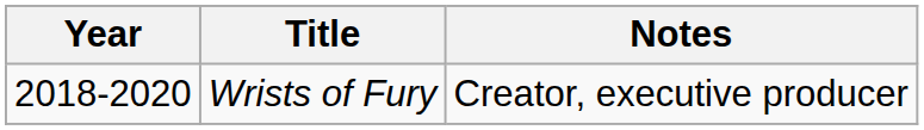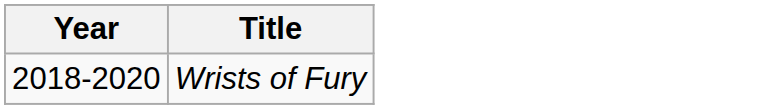- column: Notes | Creator, executive producer
